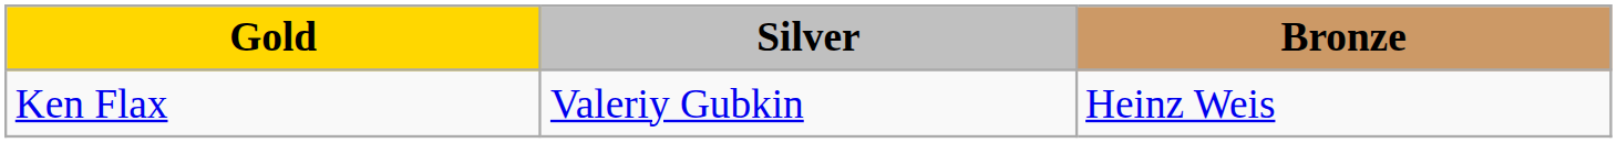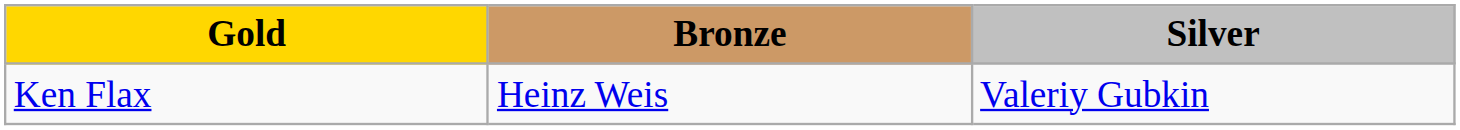columns swapped: Silver <-> Bronze
